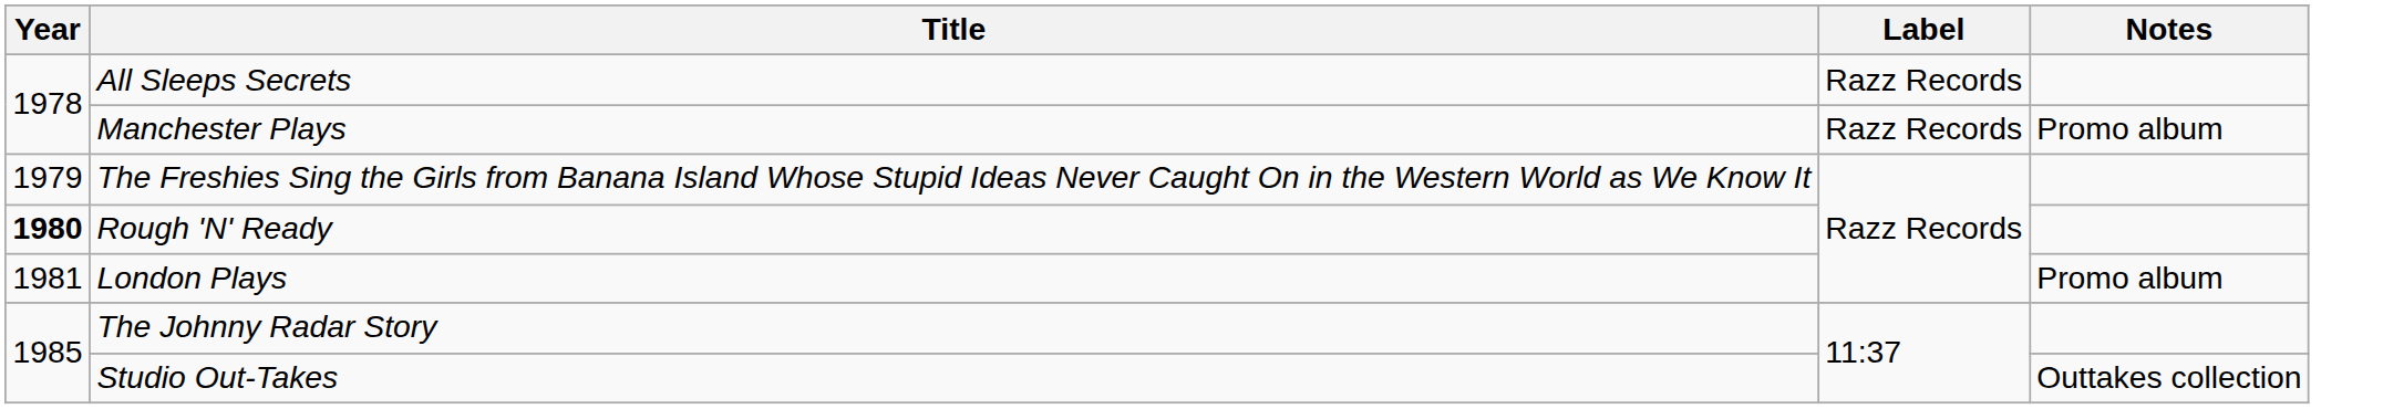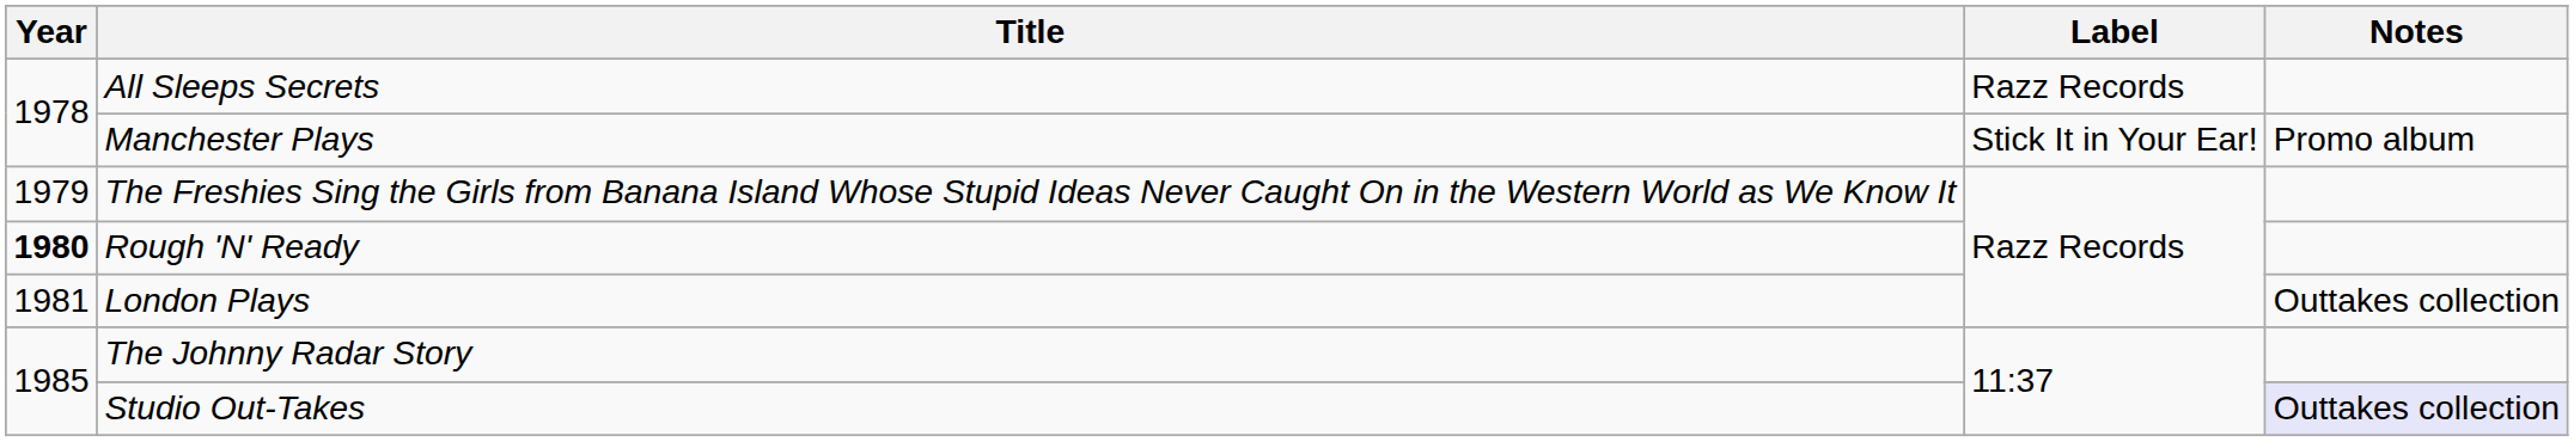Manchester Plays | Label: Razz Records -> Stick It in Your Ear!
London Plays | Notes: Promo album -> Outtakes collection
Studio Out-Takes | Notes: no background -> lavender background
